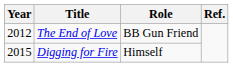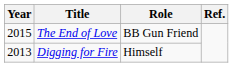The End of Love | Year: 2012 -> 2015
Digging for Fire | Year: 2015 -> 2013
